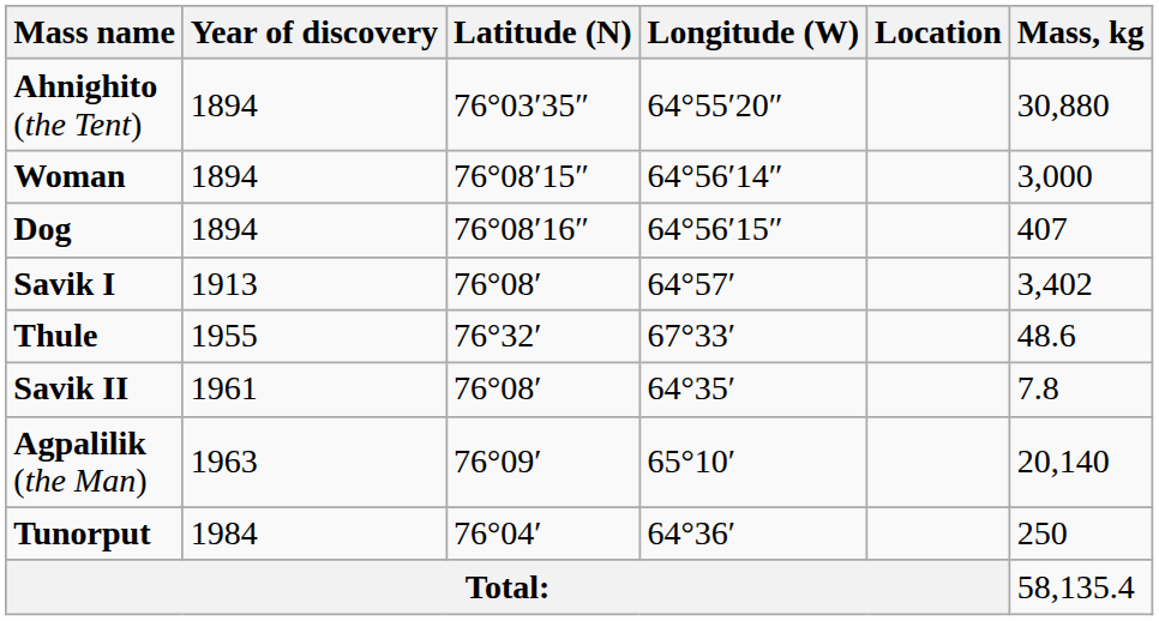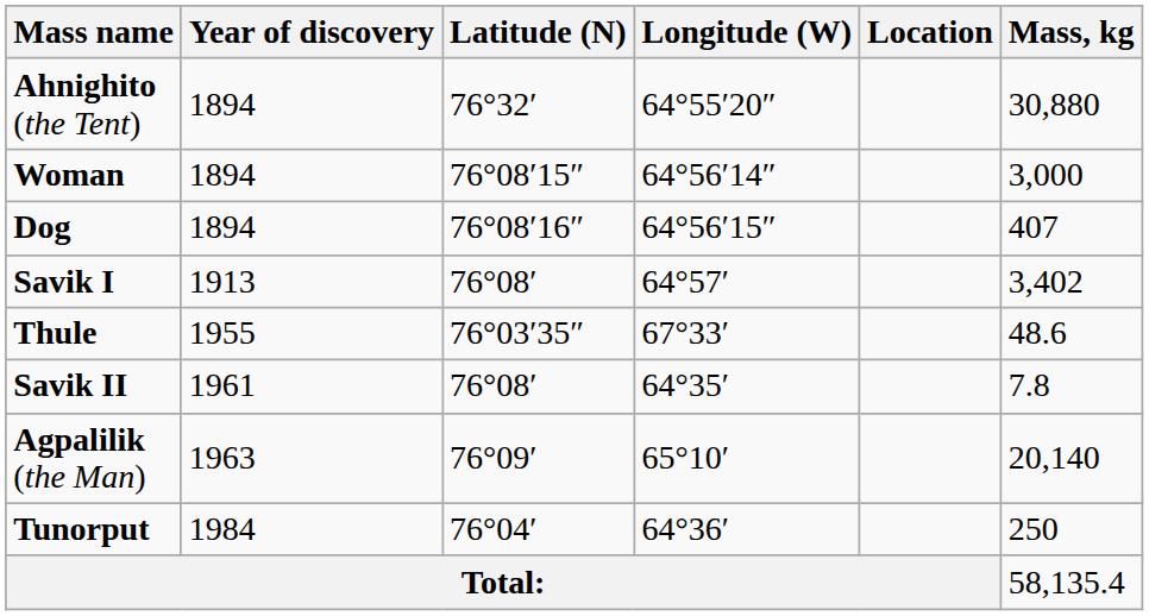Ahnighito (the Tent) | Latitude (N): 76°03′35″ -> 76°32′
Thule | Latitude (N): 76°32′ -> 76°03′35″
